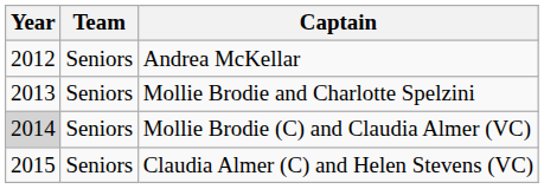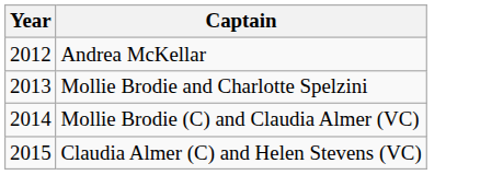- column: Team | Seniors | Seniors | Seniors | Seniors
Mollie Brodie (C) and Claudia Almer (VC) | Year: lightgrey background -> no background
